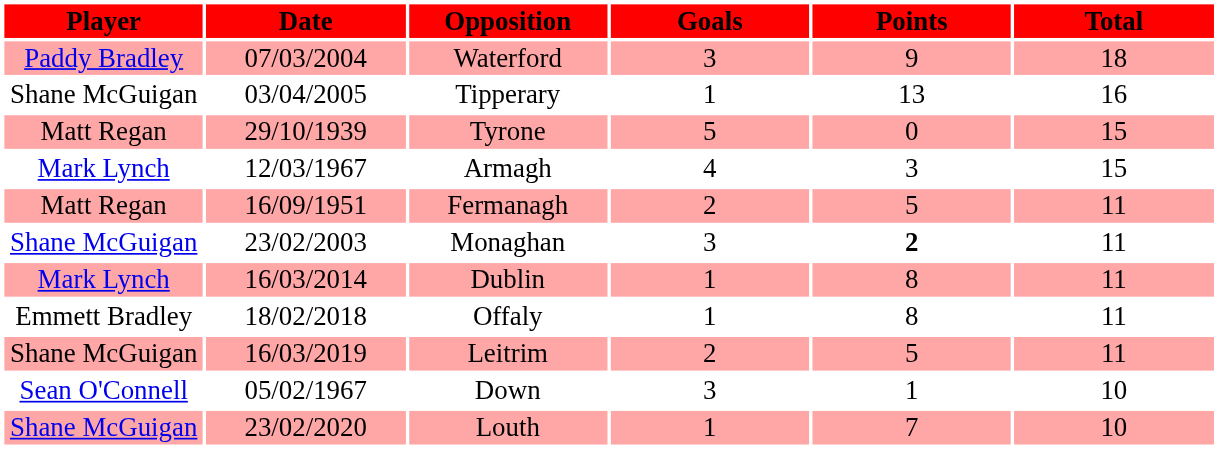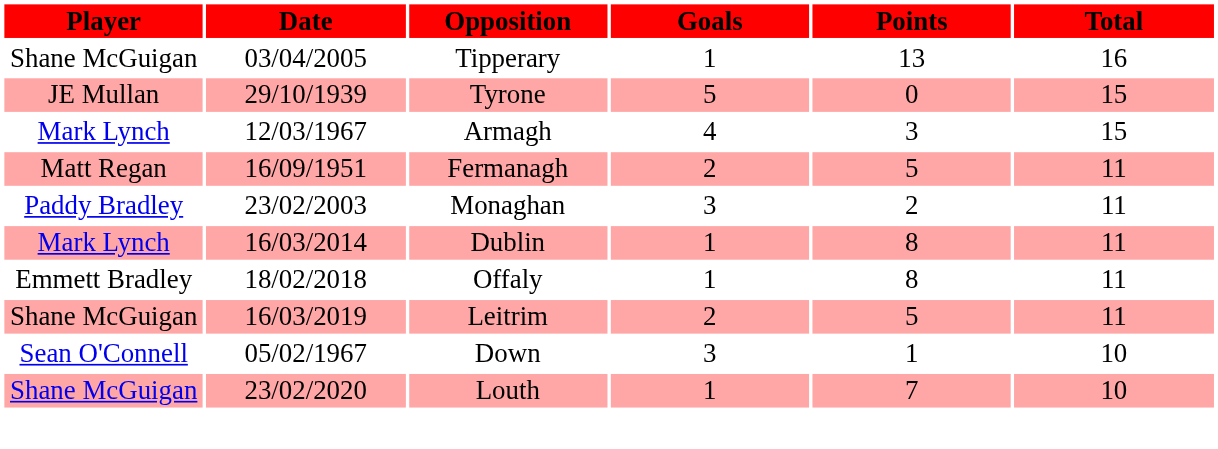- row: Paddy Bradley | 07/03/2004 | Waterford | 3 | 9 | 18
Tyrone | Player: Matt Regan -> JE Mullan
Monaghan | Player: Shane McGuigan -> Paddy Bradley
Monaghan | Points: bold -> normal
